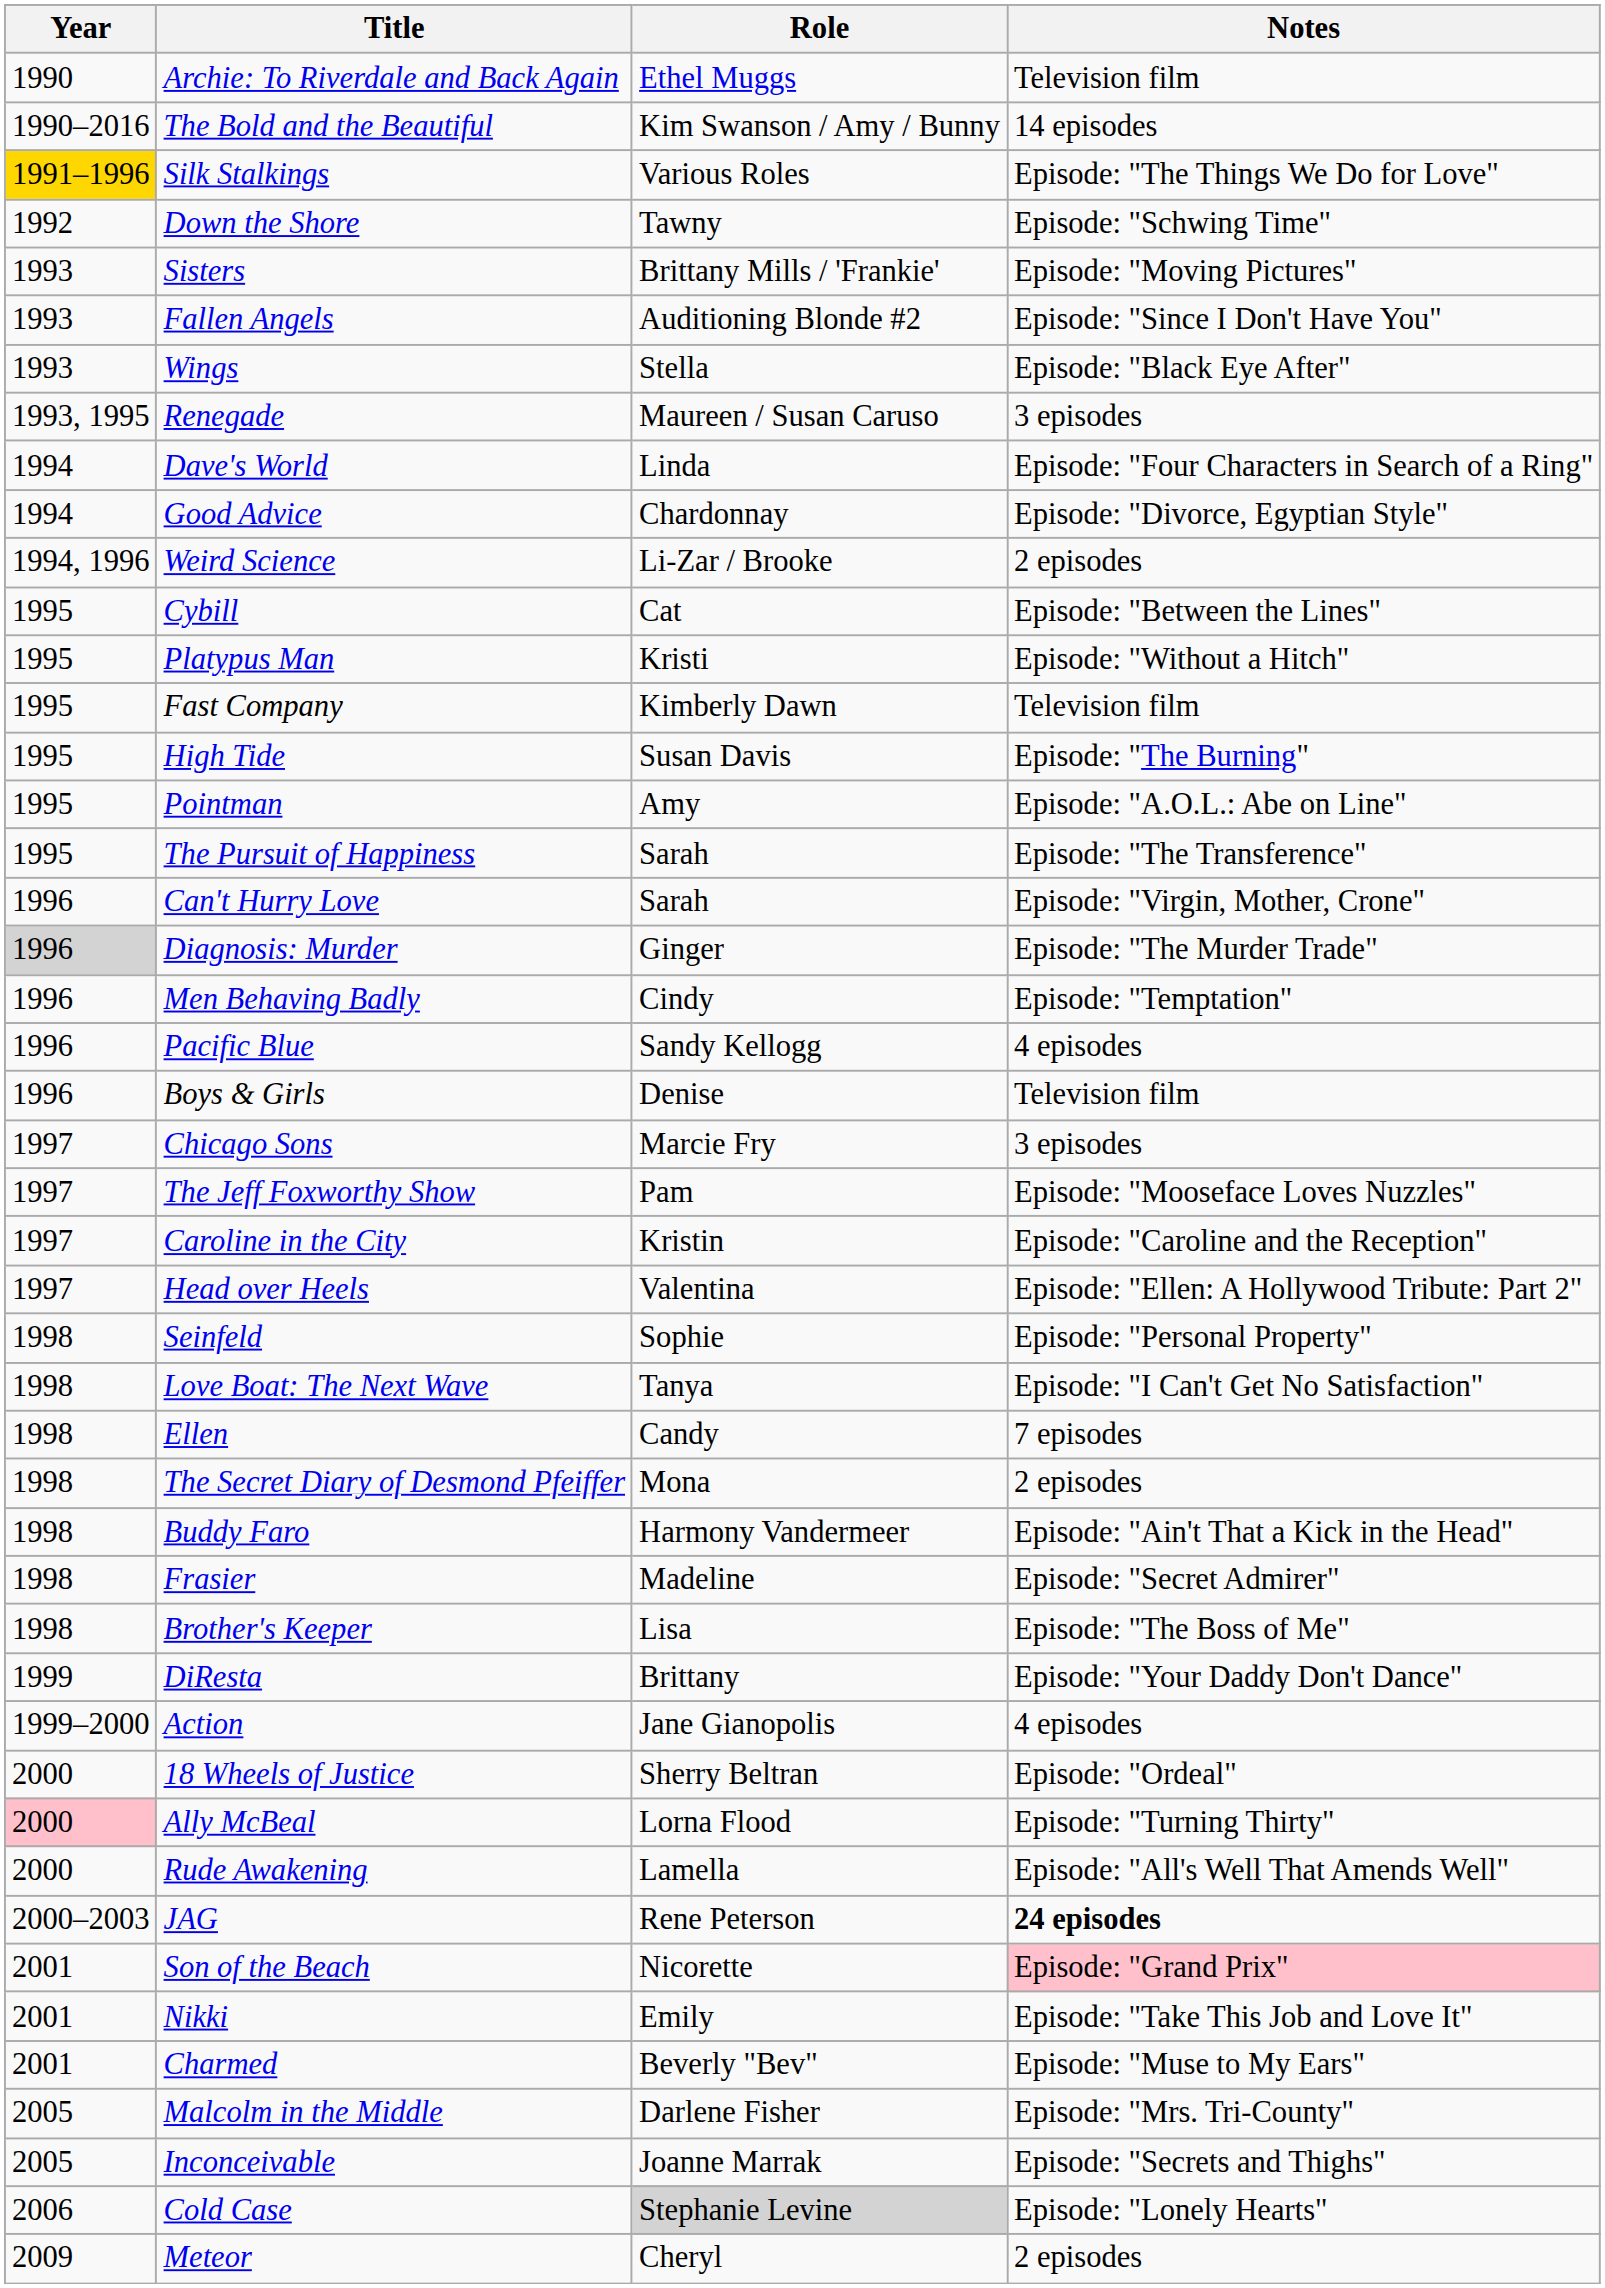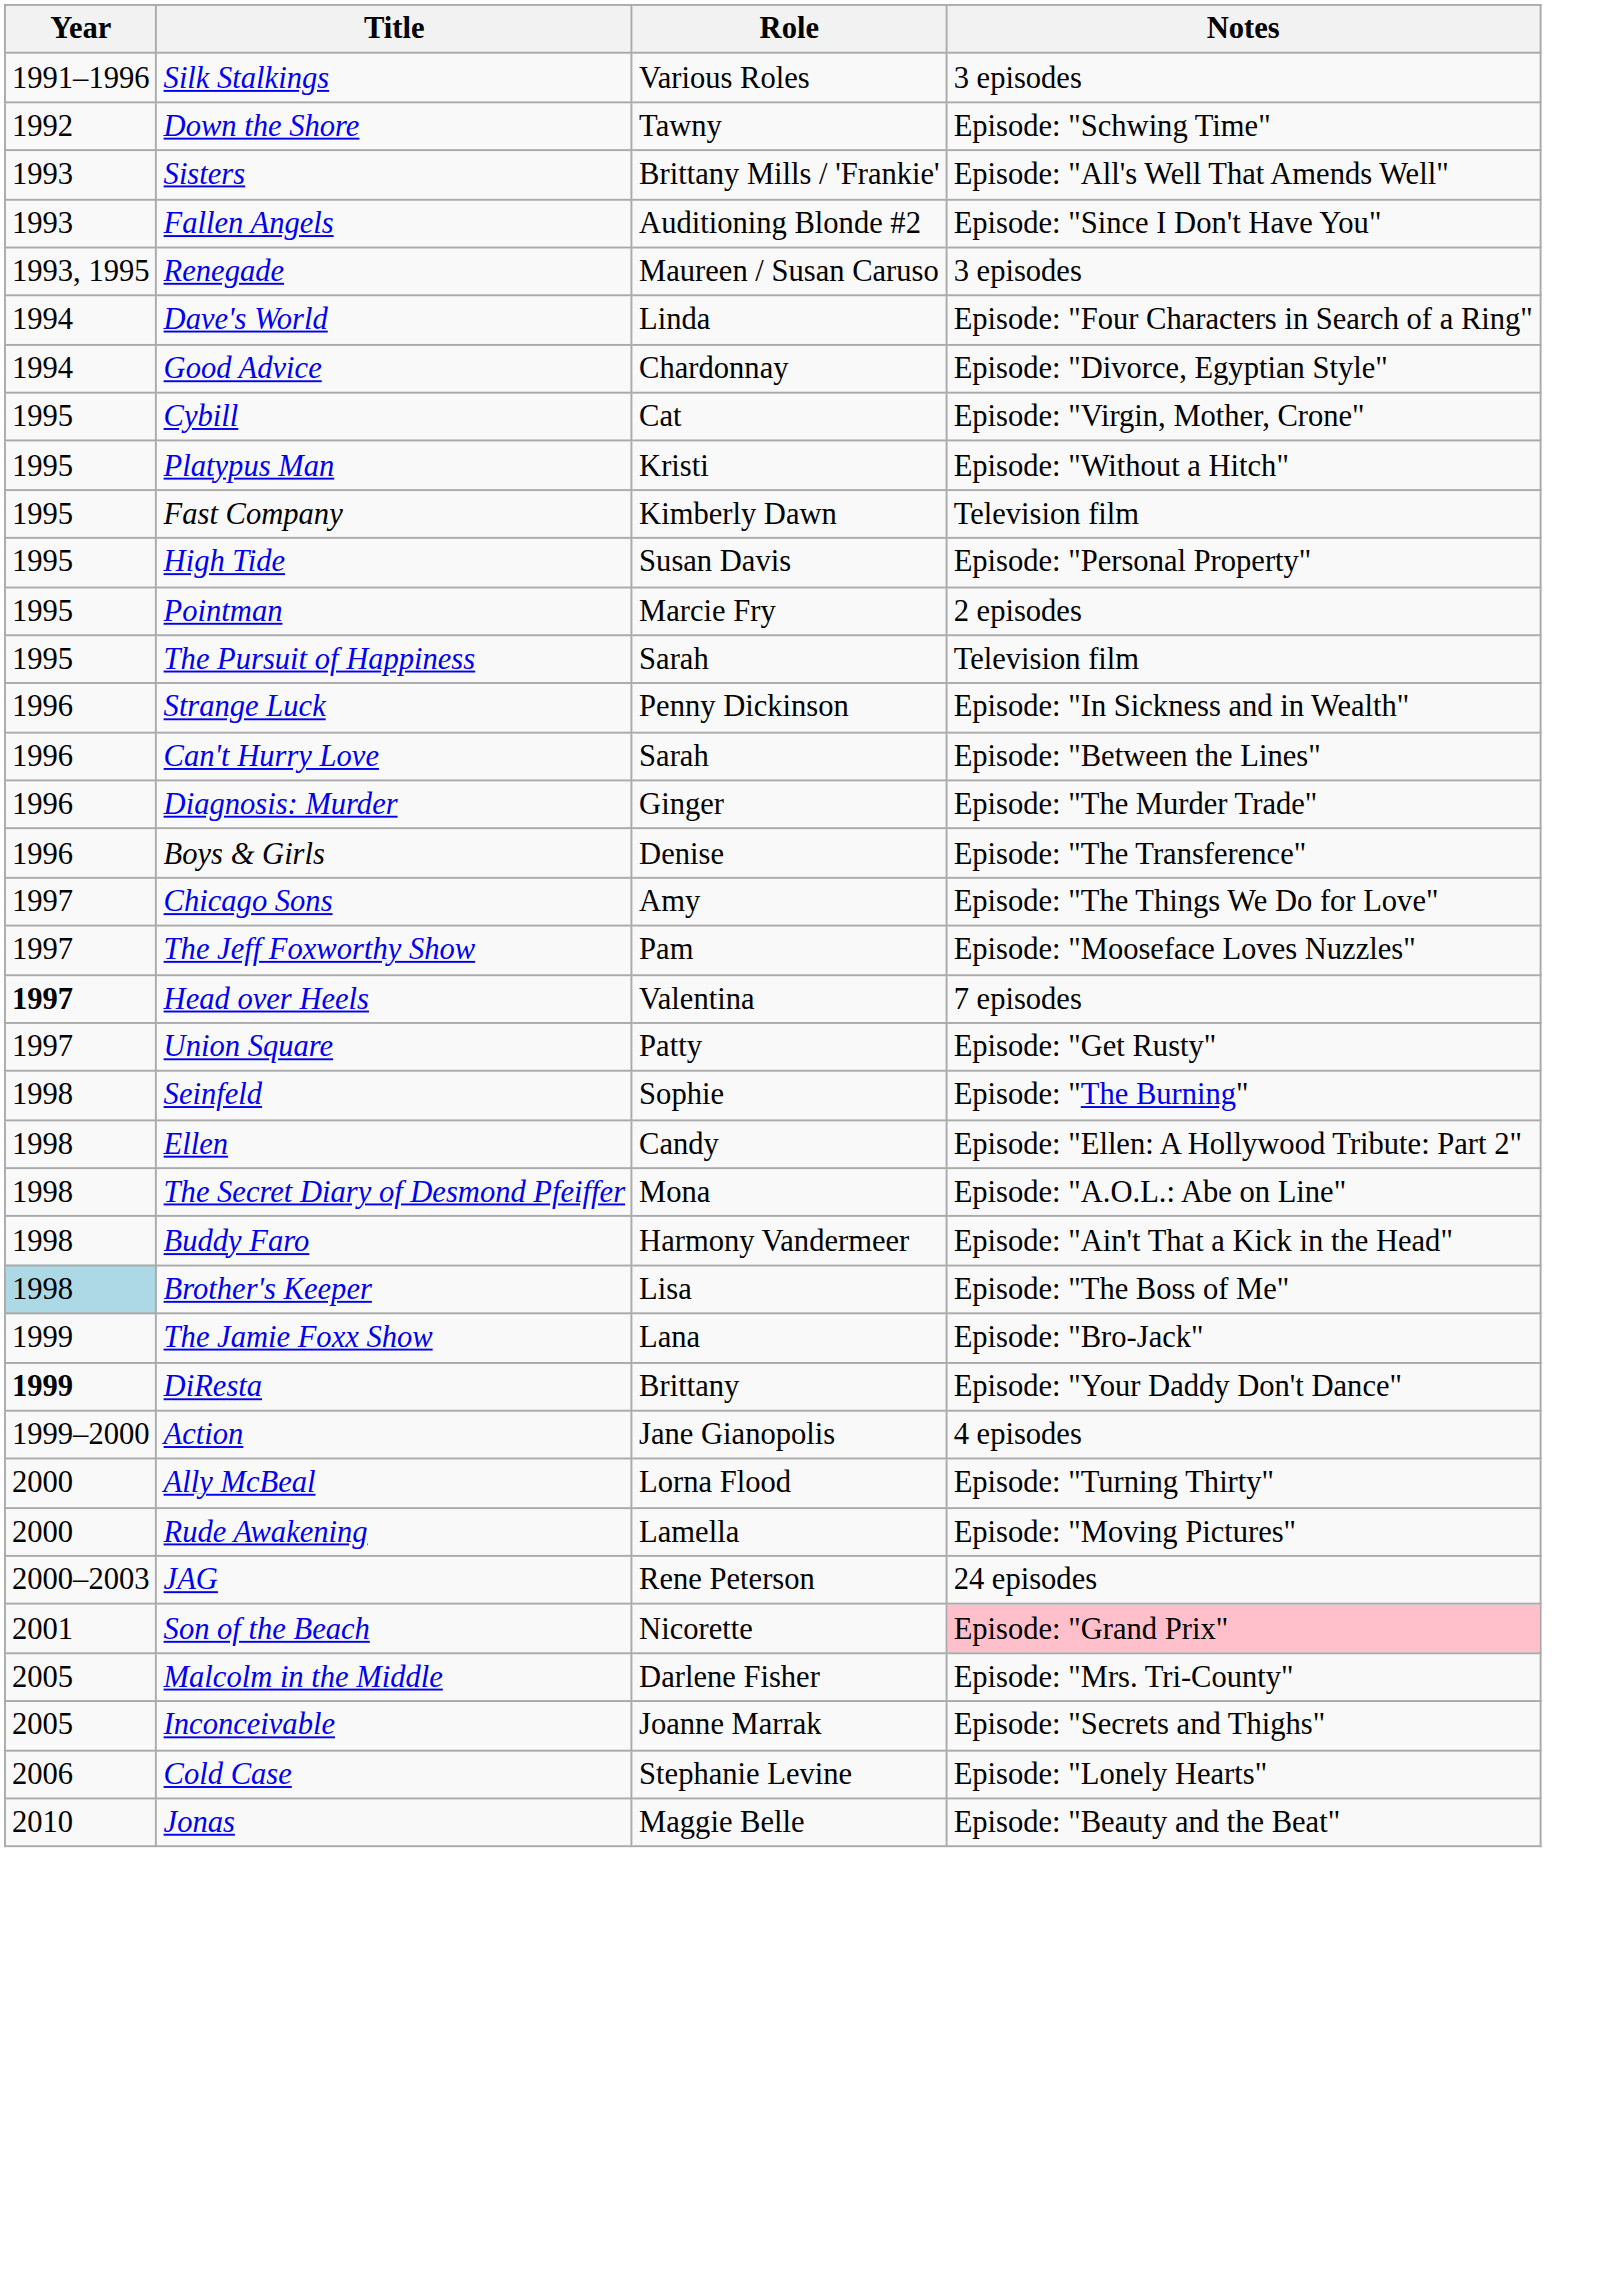- row: 1990 | Archie: To Riverdale and Back Again | Ethel Muggs | Television film
- row: 1990–2016 | The Bold and the Beautiful | Kim Swanson / Amy / Bunny | 14 episodes
Silk Stalkings | Year: gold background -> no background
Silk Stalkings | Notes: Episode: "The Things We Do for Love" -> 3 episodes
Sisters | Notes: Episode: "Moving Pictures" -> Episode: "All's Well That Amends Well"
- row: 1993 | Wings | Stella | Episode: "Black Eye After"
- row: 1994, 1996 | Weird Science | Li-Zar / Brooke | 2 episodes
Cybill | Notes: Episode: "Between the Lines" -> Episode: "Virgin, Mother, Crone"
High Tide | Notes: Episode: "The Burning" -> Episode: "Personal Property"
Pointman | Role: Amy -> Marcie Fry
Pointman | Notes: Episode: "A.O.L.: Abe on Line" -> 2 episodes
The Pursuit of Happiness | Notes: Episode: "The Transference" -> Television film
+ row: 1996 | Strange Luck | Penny Dickinson | Episode: "In Sickness and in Wealth"
Can't Hurry Love | Notes: Episode: "Virgin, Mother, Crone" -> Episode: "Between the Lines"
Diagnosis: Murder | Year: lightgrey background -> no background
- row: 1996 | Men Behaving Badly | Cindy | Episode: "Temptation"
- row: 1996 | Pacific Blue | Sandy Kellogg | 4 episodes
Boys & Girls | Notes: Television film -> Episode: "The Transference"
Chicago Sons | Role: Marcie Fry -> Amy
Chicago Sons | Notes: 3 episodes -> Episode: "The Things We Do for Love"
- row: 1997 | Caroline in the City | Kristin | Episode: "Caroline and the Reception"
Head over Heels | Year: normal -> bold
Head over Heels | Notes: Episode: "Ellen: A Hollywood Tribute: Part 2" -> 7 episodes
+ row: 1997 | Union Square | Patty | Episode: "Get Rusty"
Seinfeld | Notes: Episode: "Personal Property" -> Episode: "The Burning"
- row: 1998 | Love Boat: The Next Wave | Tanya | Episode: "I Can't Get No Satisfaction"
Ellen | Notes: 7 episodes -> Episode: "Ellen: A Hollywood Tribute: Part 2"
The Secret Diary of Desmond Pfeiffer | Notes: 2 episodes -> Episode: "A.O.L.: Abe on Line"
- row: 1998 | Frasier | Madeline | Episode: "Secret Admirer"
Brother's Keeper | Year: no background -> lightblue background
+ row: 1999 | The Jamie Foxx Show | Lana | Episode: "Bro-Jack"
DiResta | Year: normal -> bold
- row: 2000 | 18 Wheels of Justice | Sherry Beltran | Episode: "Ordeal"
Ally McBeal | Year: pink background -> no background
Rude Awakening | Notes: Episode: "All's Well That Amends Well" -> Episode: "Moving Pictures"
JAG | Notes: bold -> normal
- row: 2001 | Nikki | Emily | Episode: "Take This Job and Love It"
- row: 2001 | Charmed | Beverly "Bev" | Episode: "Muse to My Ears"
Cold Case | Role: lightgrey background -> no background
- row: 2009 | Meteor | Cheryl | 2 episodes
+ row: 2010 | Jonas | Maggie Belle | Episode: "Beauty and the Beat"
